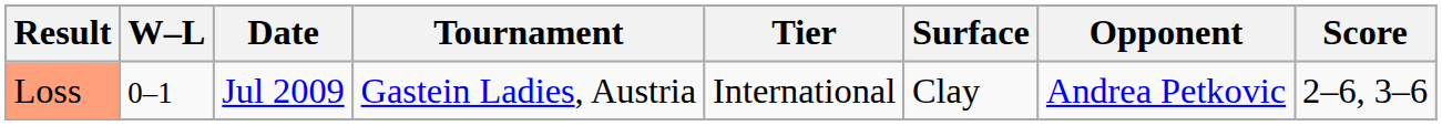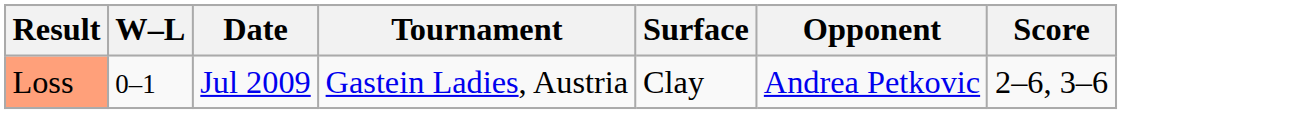- column: Tier | International
